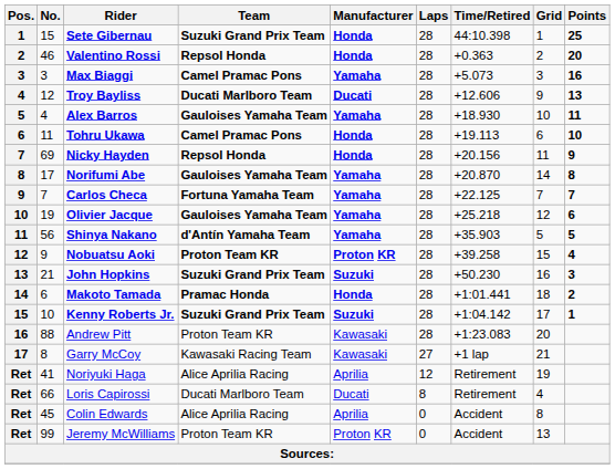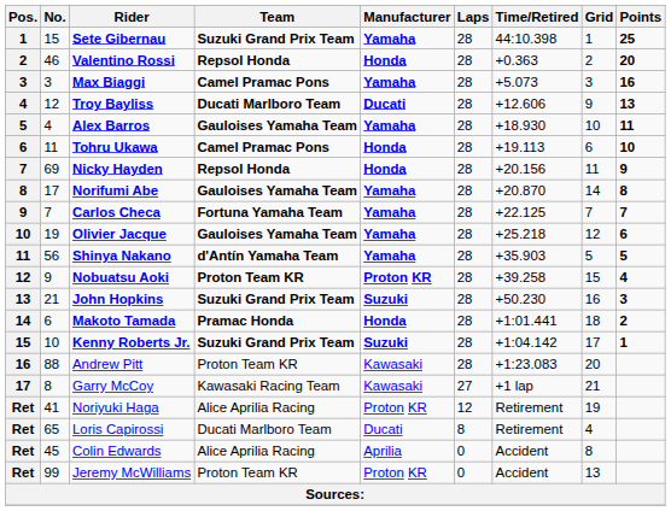Sete Gibernau | Manufacturer: Honda -> Yamaha
Noriyuki Haga | Manufacturer: Aprilia -> Proton KR
Loris Capirossi | No.: 66 -> 65
